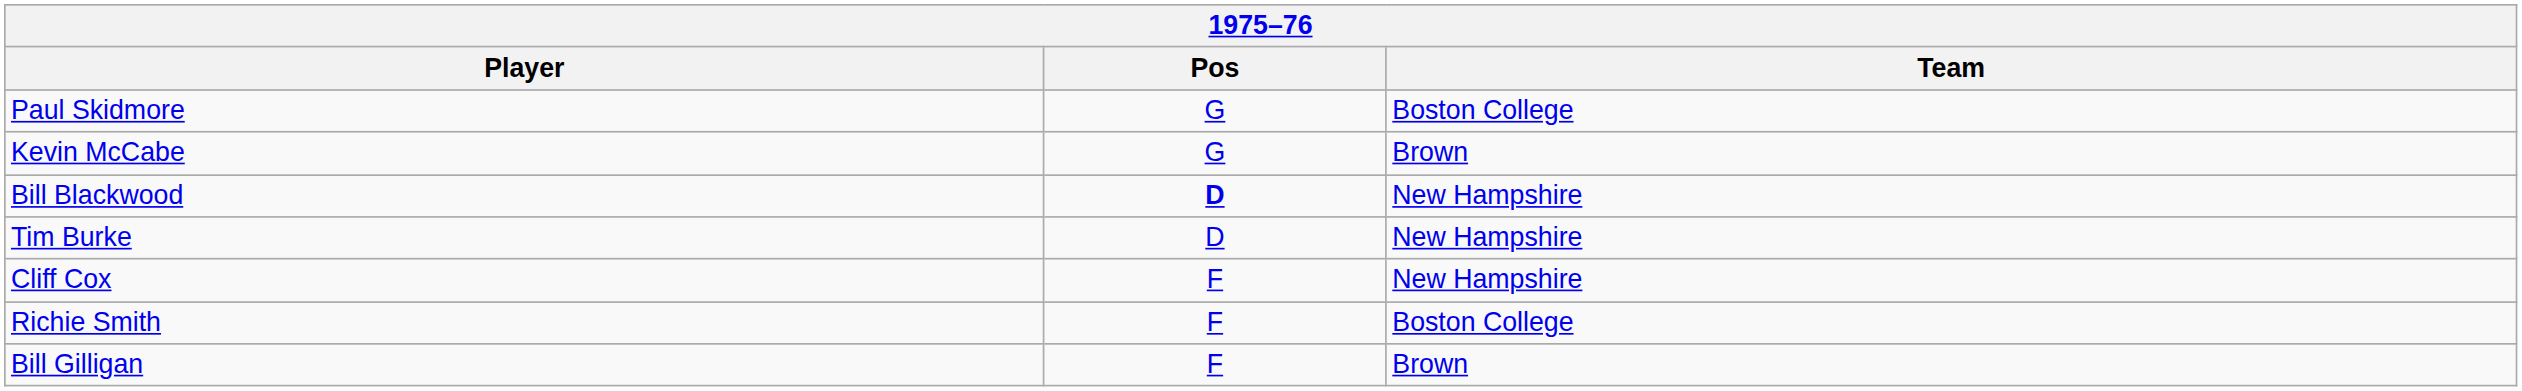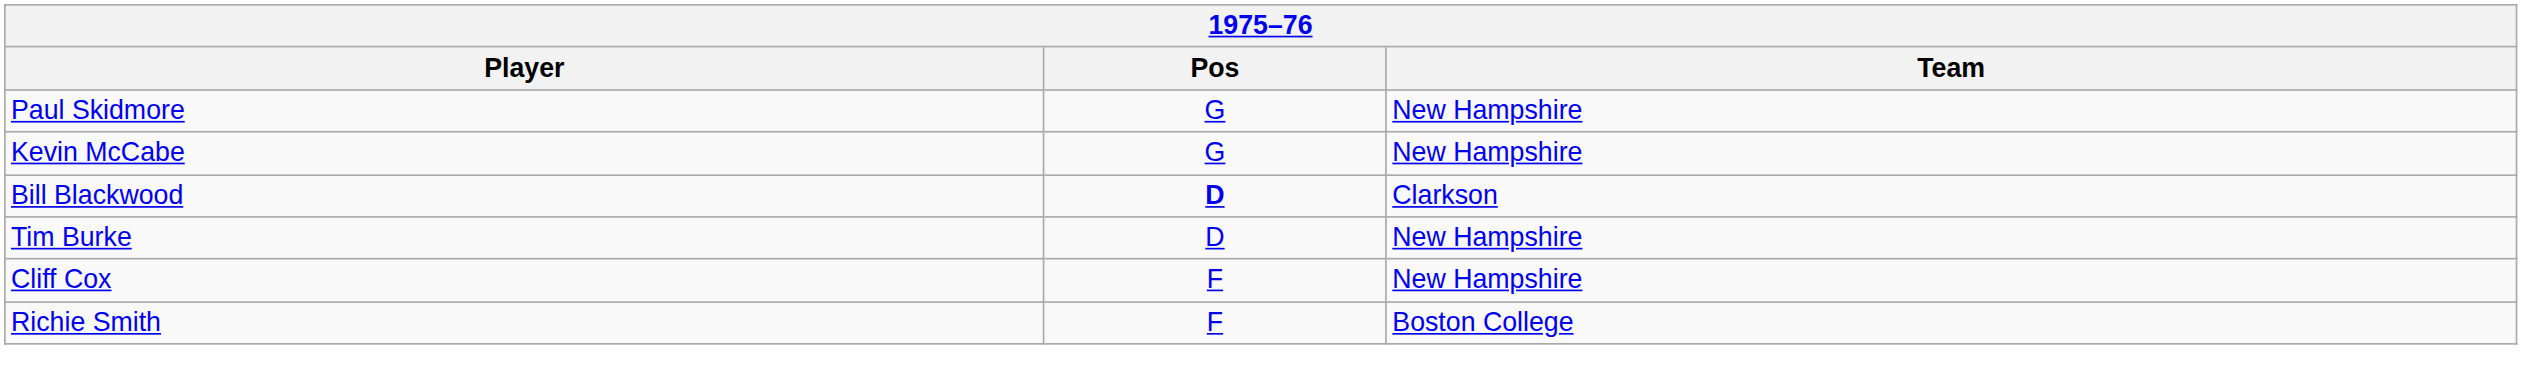Paul Skidmore | Team: Boston College -> New Hampshire
Kevin McCabe | Team: Brown -> New Hampshire
Bill Blackwood | Team: New Hampshire -> Clarkson
- row: Bill Gilligan | F | Brown
